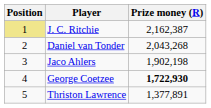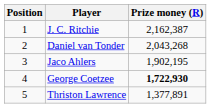J. C. Ritchie | Position: khaki background -> no background
Jaco Ahlers | Prize money (R): 1,902,198 -> 1,902,195
